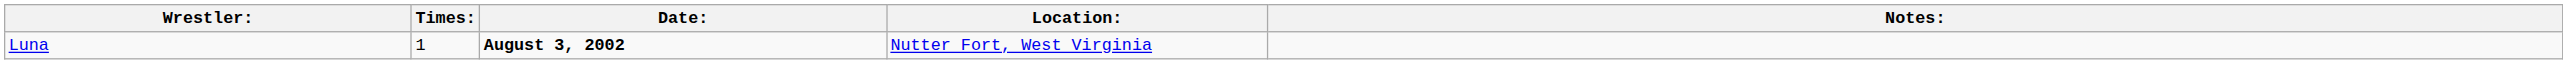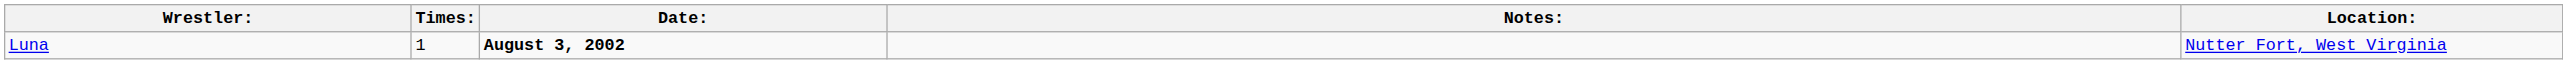columns swapped: Location: <-> Notes:
